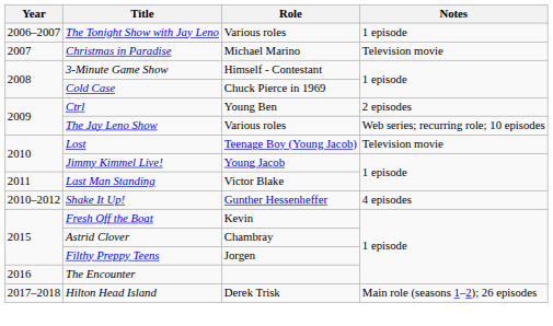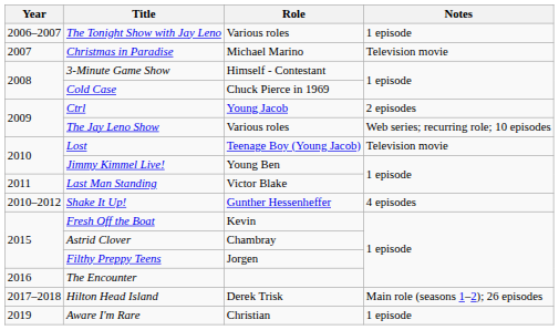Ctrl | Role: Young Ben -> Young Jacob
Jimmy Kimmel Live! | Role: Young Jacob -> Young Ben
+ row: 2019 | Aware I'm Rare | Christian | 1 episode
